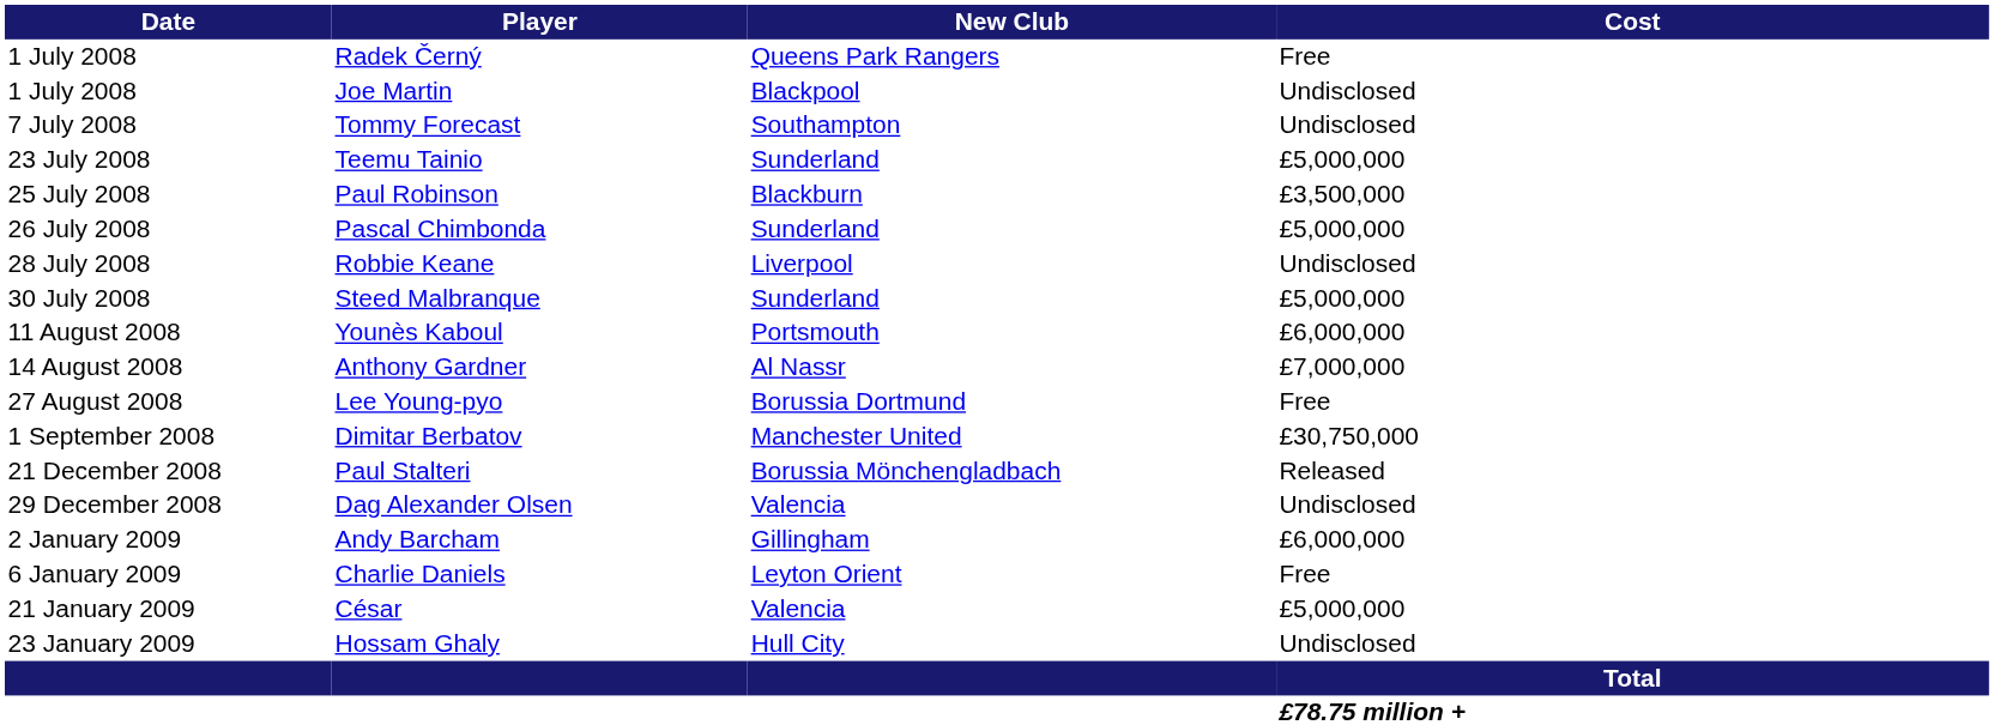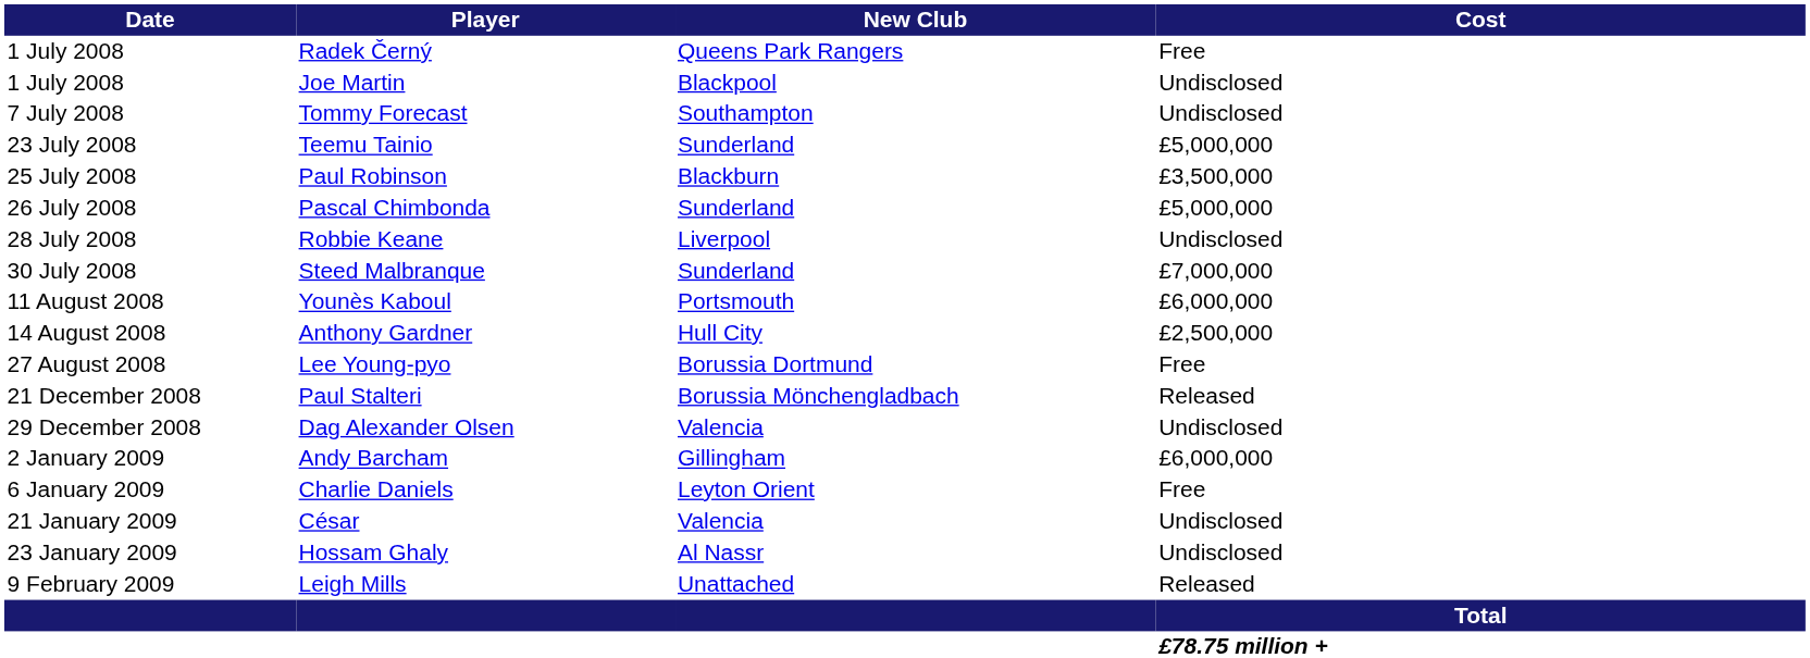Steed Malbranque | Cost: £5,000,000 -> £7,000,000
Anthony Gardner | New Club: Al Nassr -> Hull City
Anthony Gardner | Cost: £7,000,000 -> £2,500,000
- row: 1 September 2008 | Dimitar Berbatov | Manchester United | £30,750,000
César | Cost: £5,000,000 -> Undisclosed
Hossam Ghaly | New Club: Hull City -> Al Nassr
+ row: 9 February 2009 | Leigh Mills | Unattached | Released
